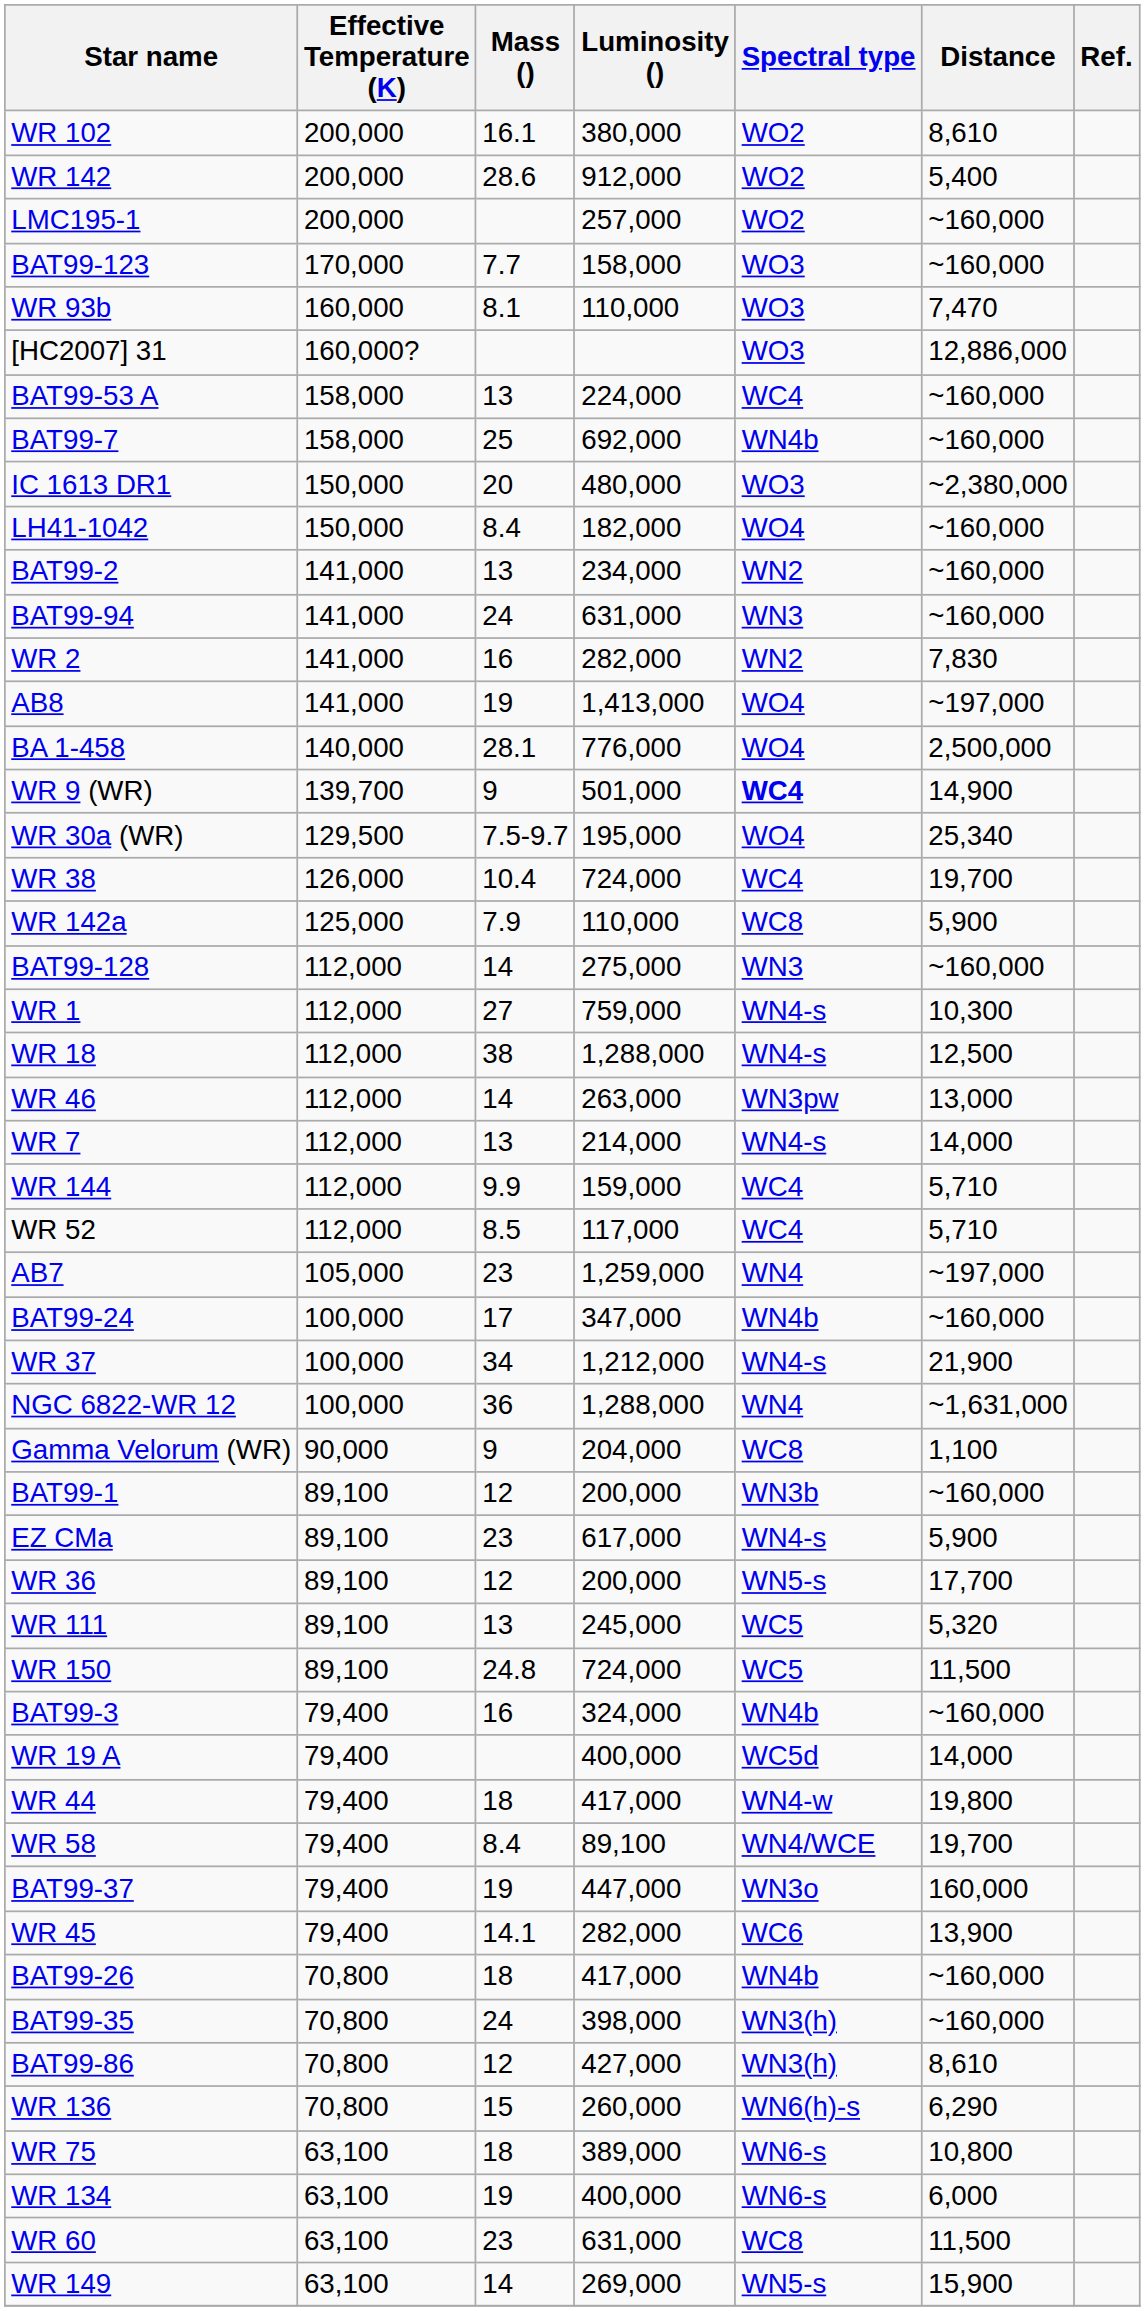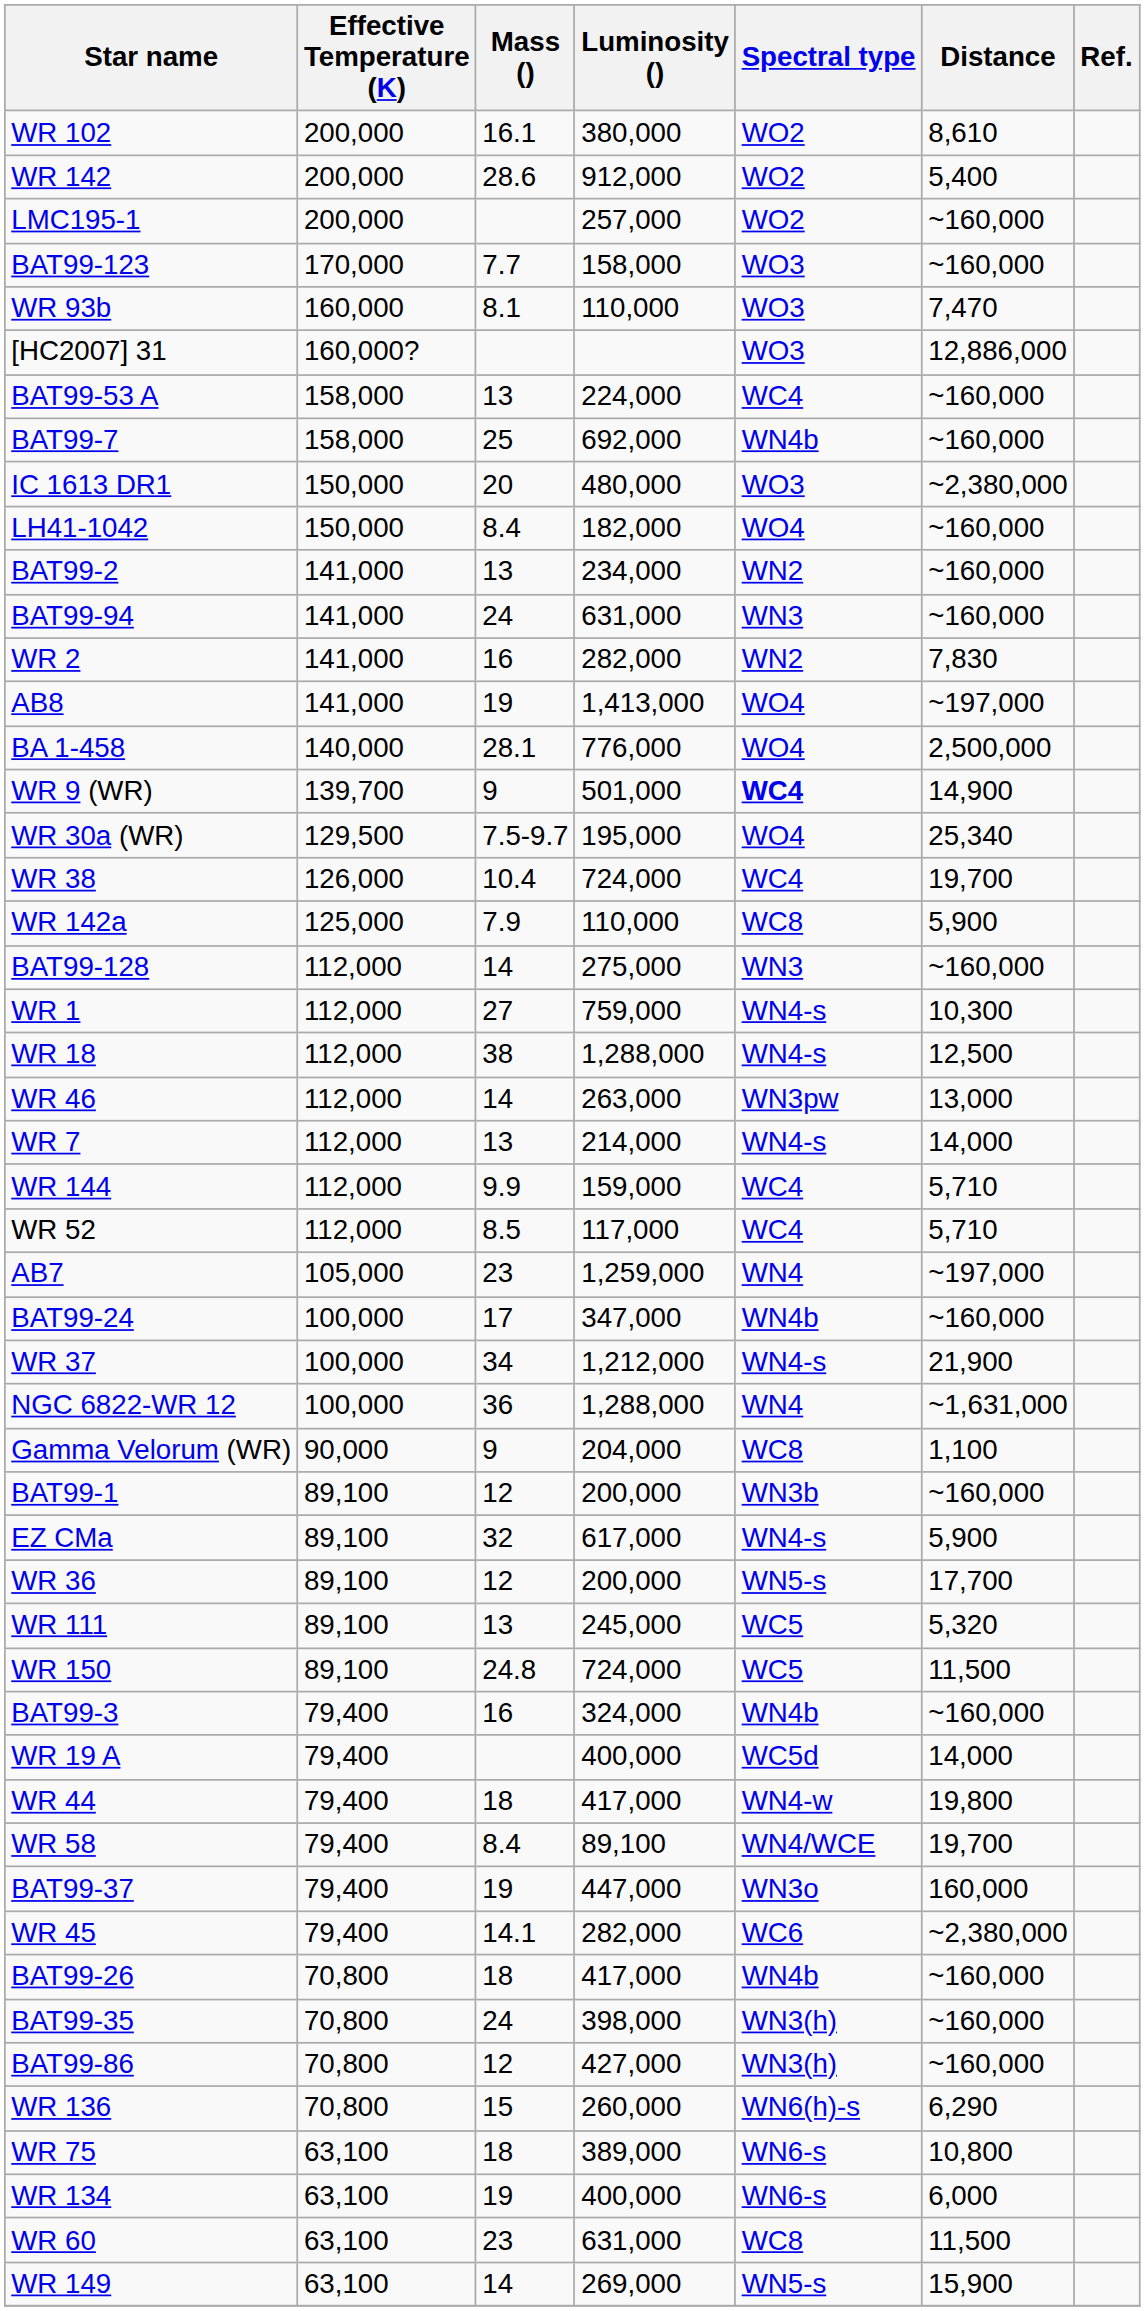EZ CMa | Mass (): 23 -> 32
WR 45 | Distance: 13,900 -> ~2,380,000
BAT99-86 | Distance: 8,610 -> ~160,000
